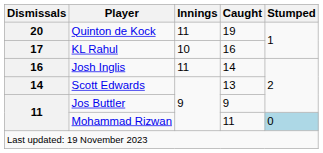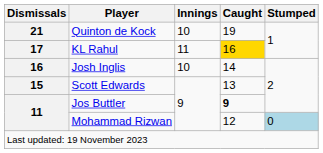Quinton de Kock | Dismissals: 20 -> 21
Quinton de Kock | Innings: 11 -> 10
KL Rahul | Innings: 10 -> 11
KL Rahul | Caught: no background -> gold background
Josh Inglis | Innings: 11 -> 10
Scott Edwards | Dismissals: 14 -> 15
Jos Buttler | Caught: normal -> bold
Mohammad Rizwan | Caught: 11 -> 12
